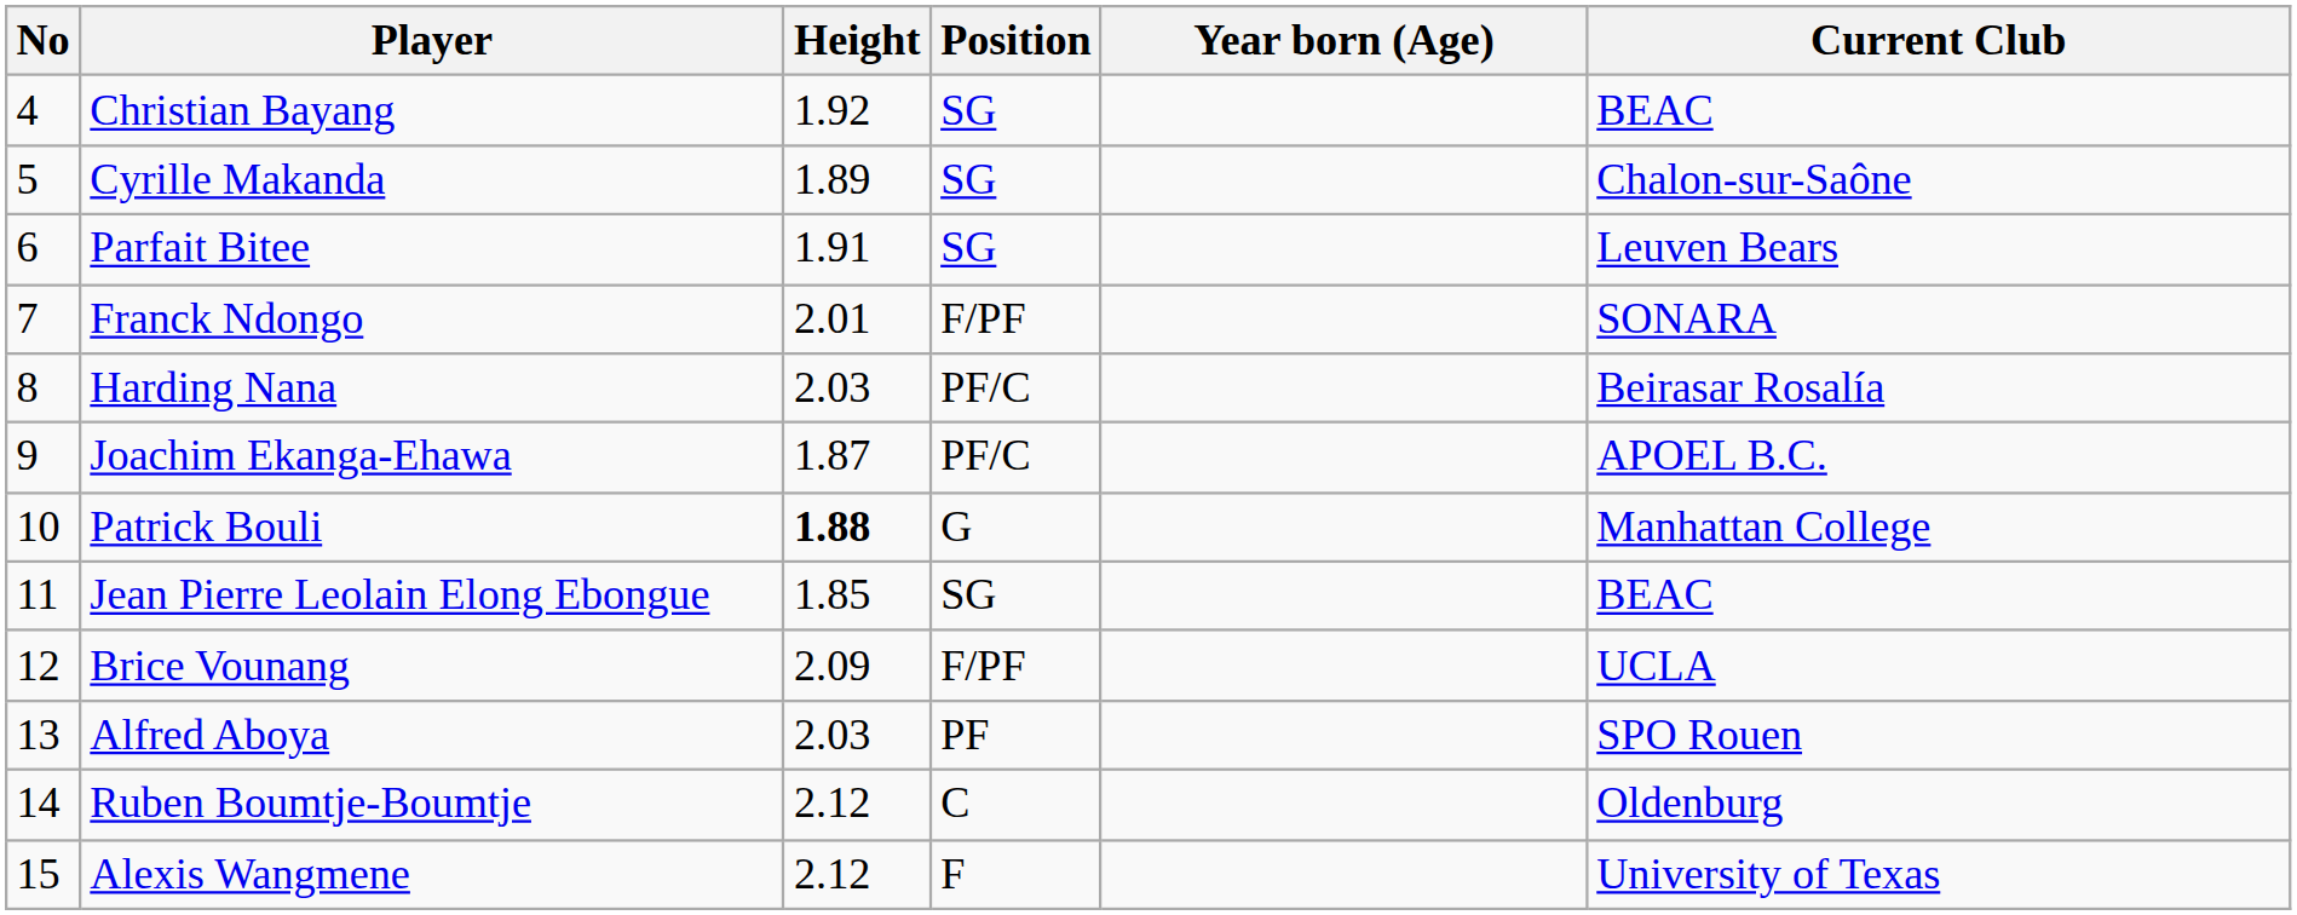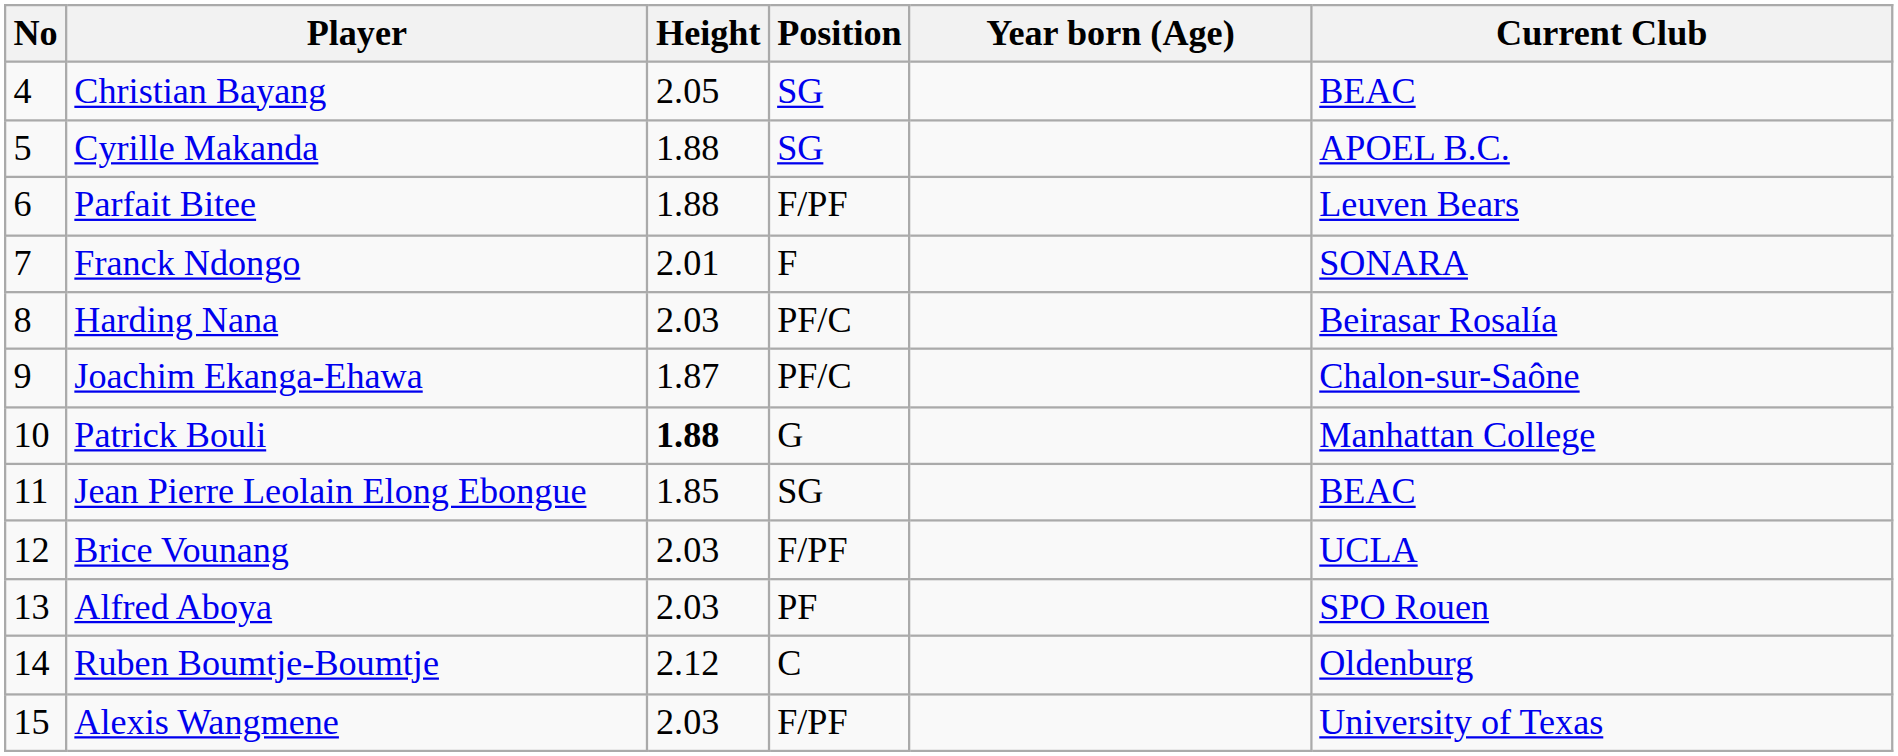Christian Bayang | Height: 1.92 -> 2.05
Cyrille Makanda | Height: 1.89 -> 1.88
Cyrille Makanda | Current Club: Chalon-sur-Saône -> APOEL B.C.
Parfait Bitee | Height: 1.91 -> 1.88
Parfait Bitee | Position: SG -> F/PF
Franck Ndongo | Position: F/PF -> F
Joachim Ekanga-Ehawa | Current Club: APOEL B.C. -> Chalon-sur-Saône
Brice Vounang | Height: 2.09 -> 2.03
Alexis Wangmene | Height: 2.12 -> 2.03
Alexis Wangmene | Position: F -> F/PF
